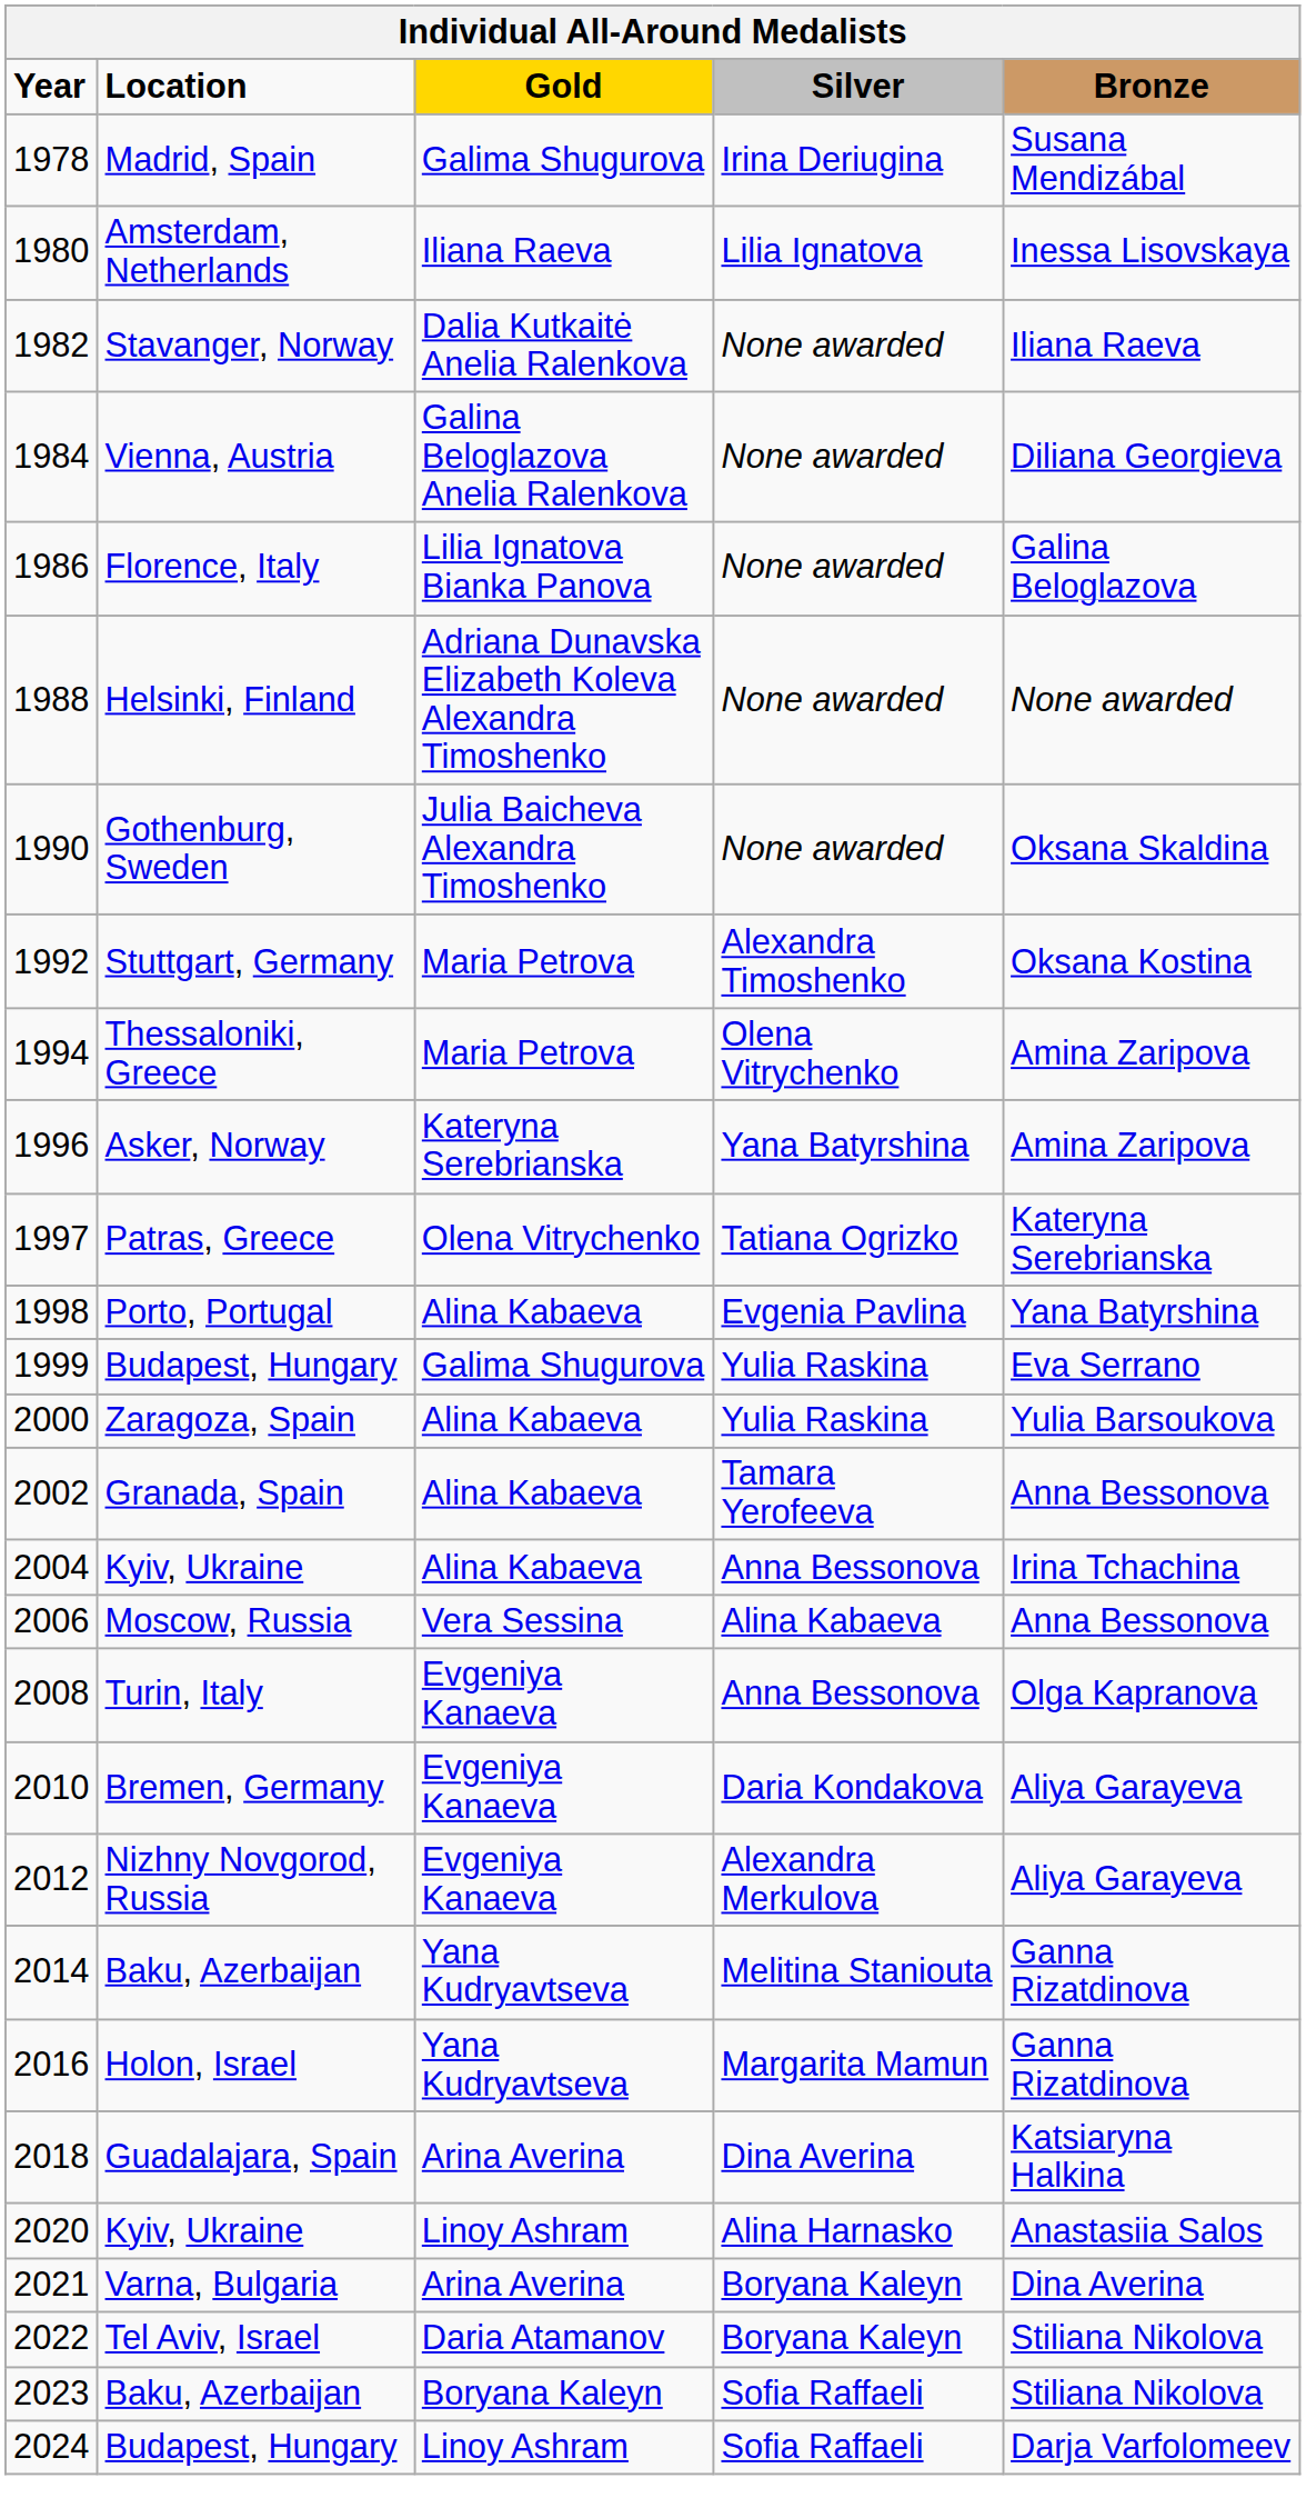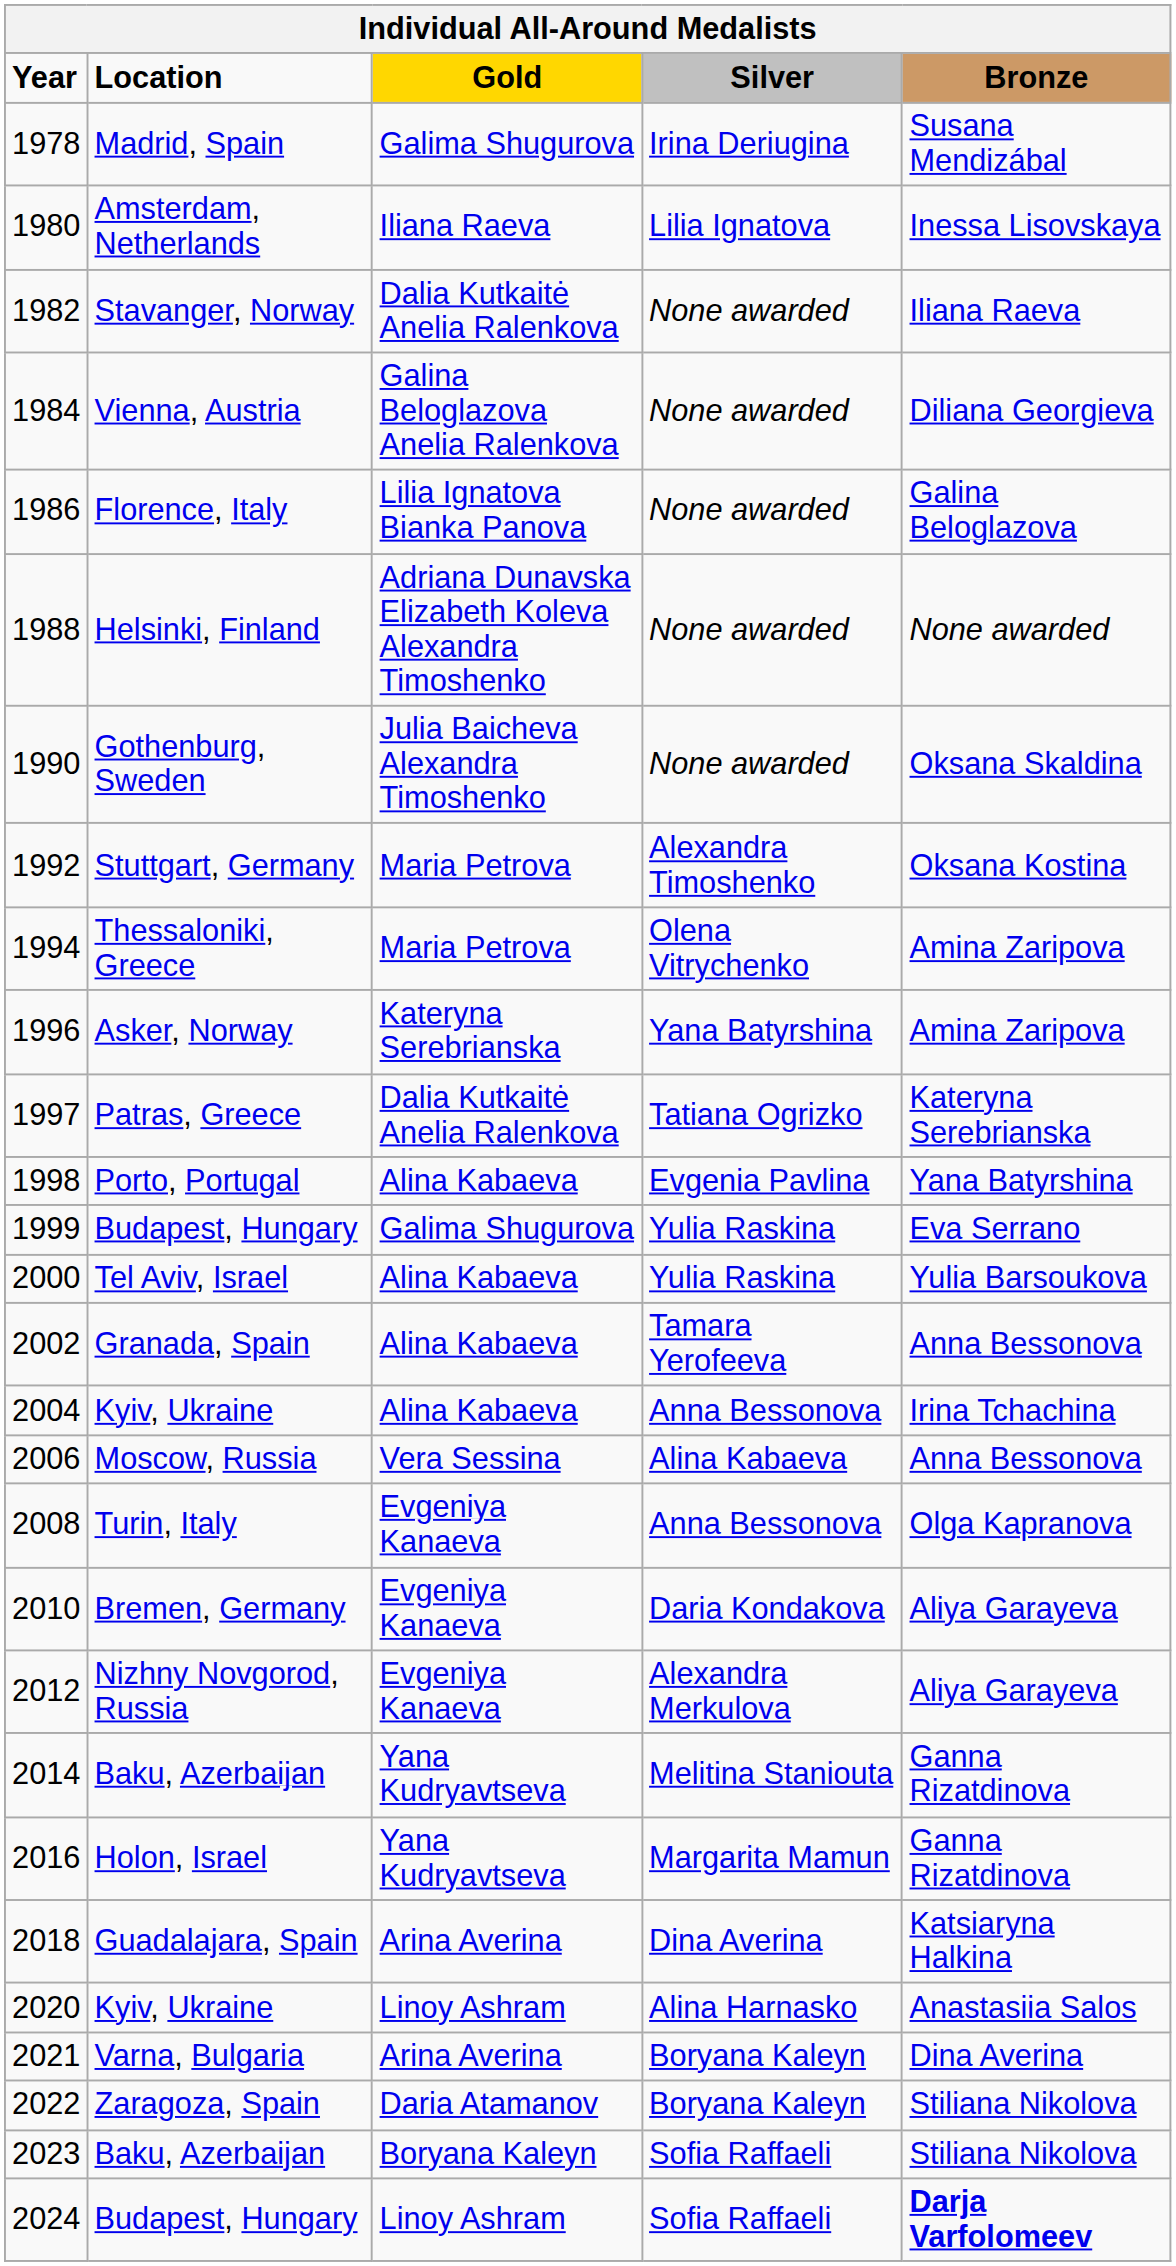1997 | Gold: Olena Vitrychenko -> Dalia Kutkaitė Anelia Ralenkova
2000 | Location: Zaragoza, Spain -> Tel Aviv, Israel
2022 | Location: Tel Aviv, Israel -> Zaragoza, Spain
2024 | Bronze: normal -> bold
